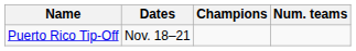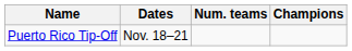columns swapped: Num. teams <-> Champions
